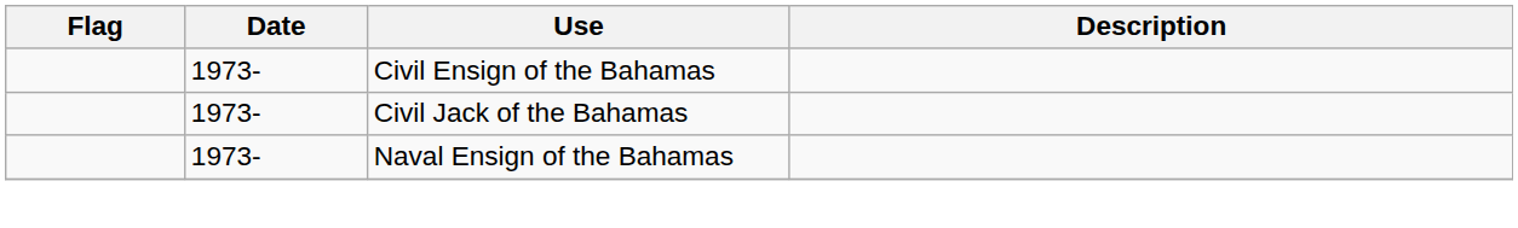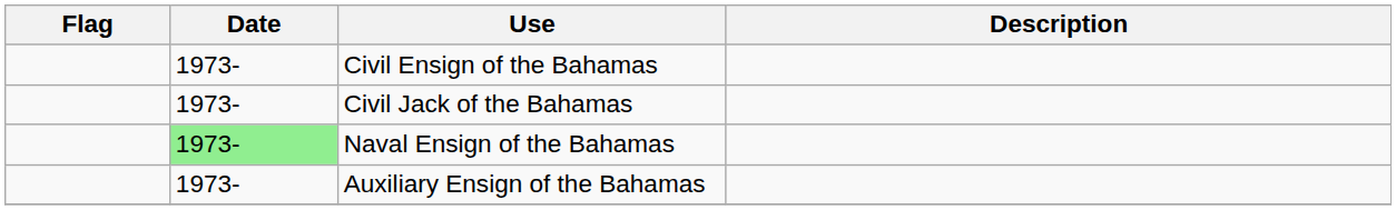Naval Ensign of the Bahamas | Date: no background -> lightgreen background
+ row: 1973- | Auxiliary Ensign of the Bahamas
